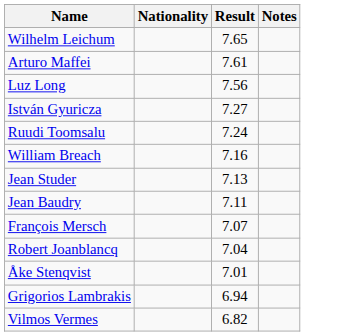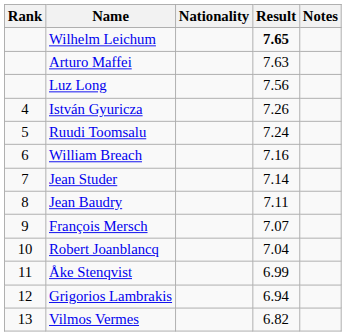+ column: Rank | 4 | 5 | 6 | 7 | 8 | 9 | 10 | 11 | 12 | 13
Wilhelm Leichum | Result: normal -> bold
Arturo Maffei | Result: 7.61 -> 7.63
István Gyuricza | Result: 7.27 -> 7.26
Jean Studer | Result: 7.13 -> 7.14
Åke Stenqvist | Result: 7.01 -> 6.99
